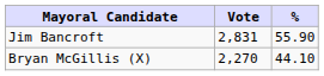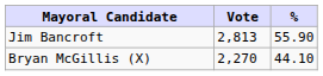Jim Bancroft | Vote: 2,831 -> 2,813
